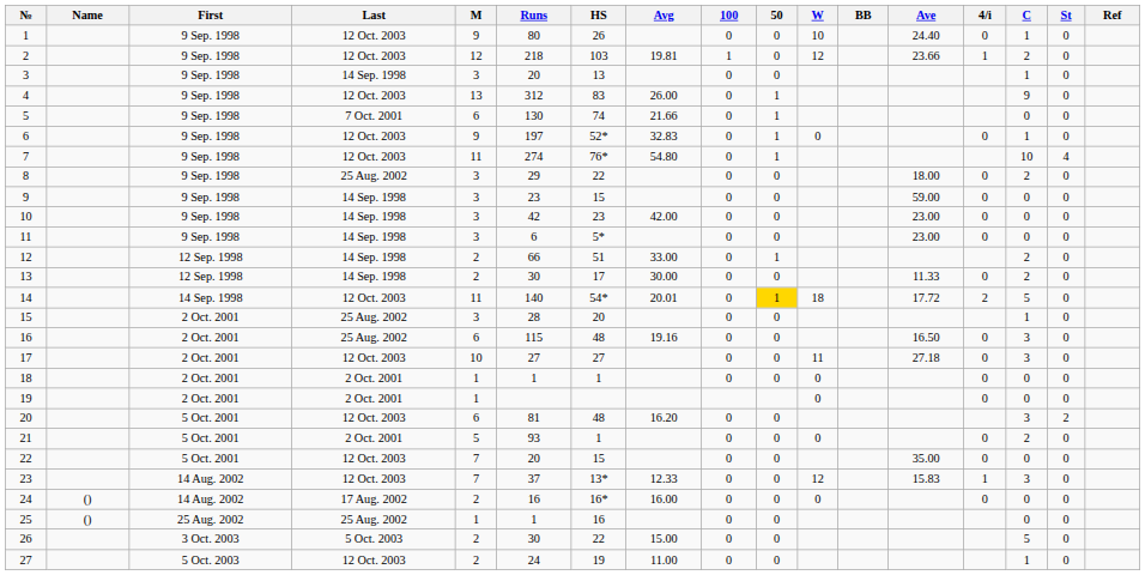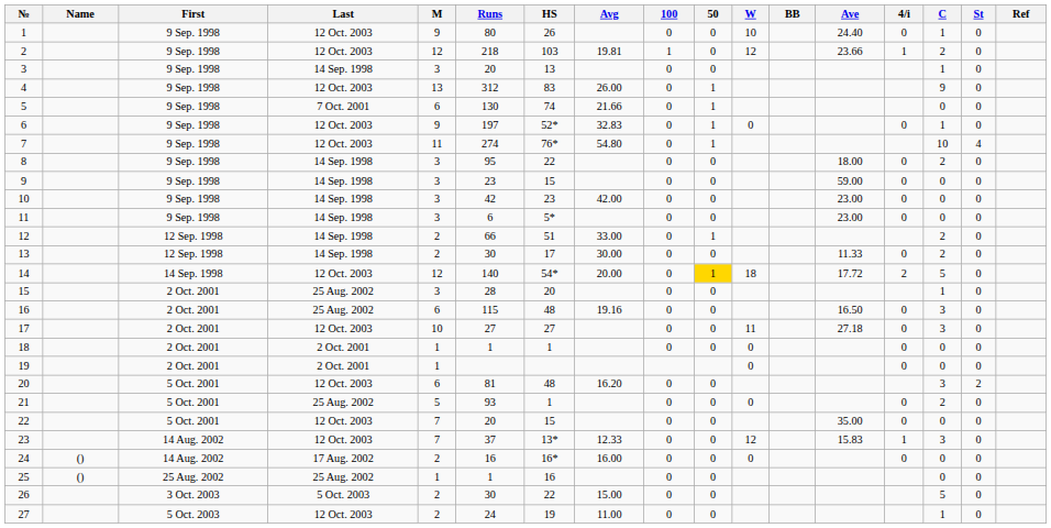8 | Last: 25 Aug. 2002 -> 14 Sep. 1998
8 | Runs: 29 -> 95
14 | M: 11 -> 12
14 | Avg: 20.01 -> 20.00
21 | Last: 2 Oct. 2001 -> 25 Aug. 2002
